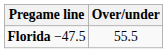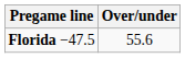Florida −47.5 | Over/under: 55.5 -> 55.6
